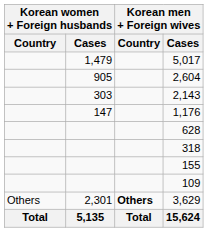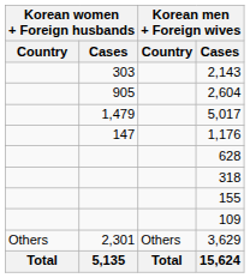rows swapped: 5,017 <-> 2,143
3,629 | Korean men + Foreign wives / Country: bold -> normal
